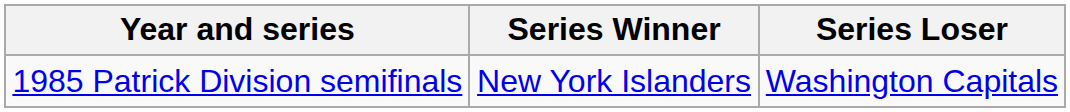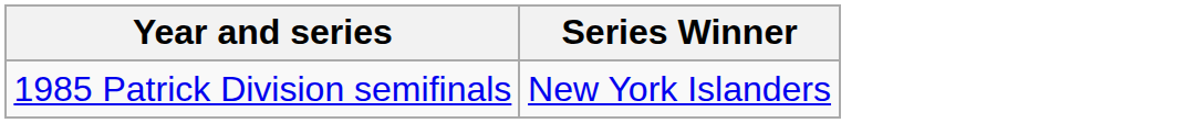- column: Series Loser | Washington Capitals
